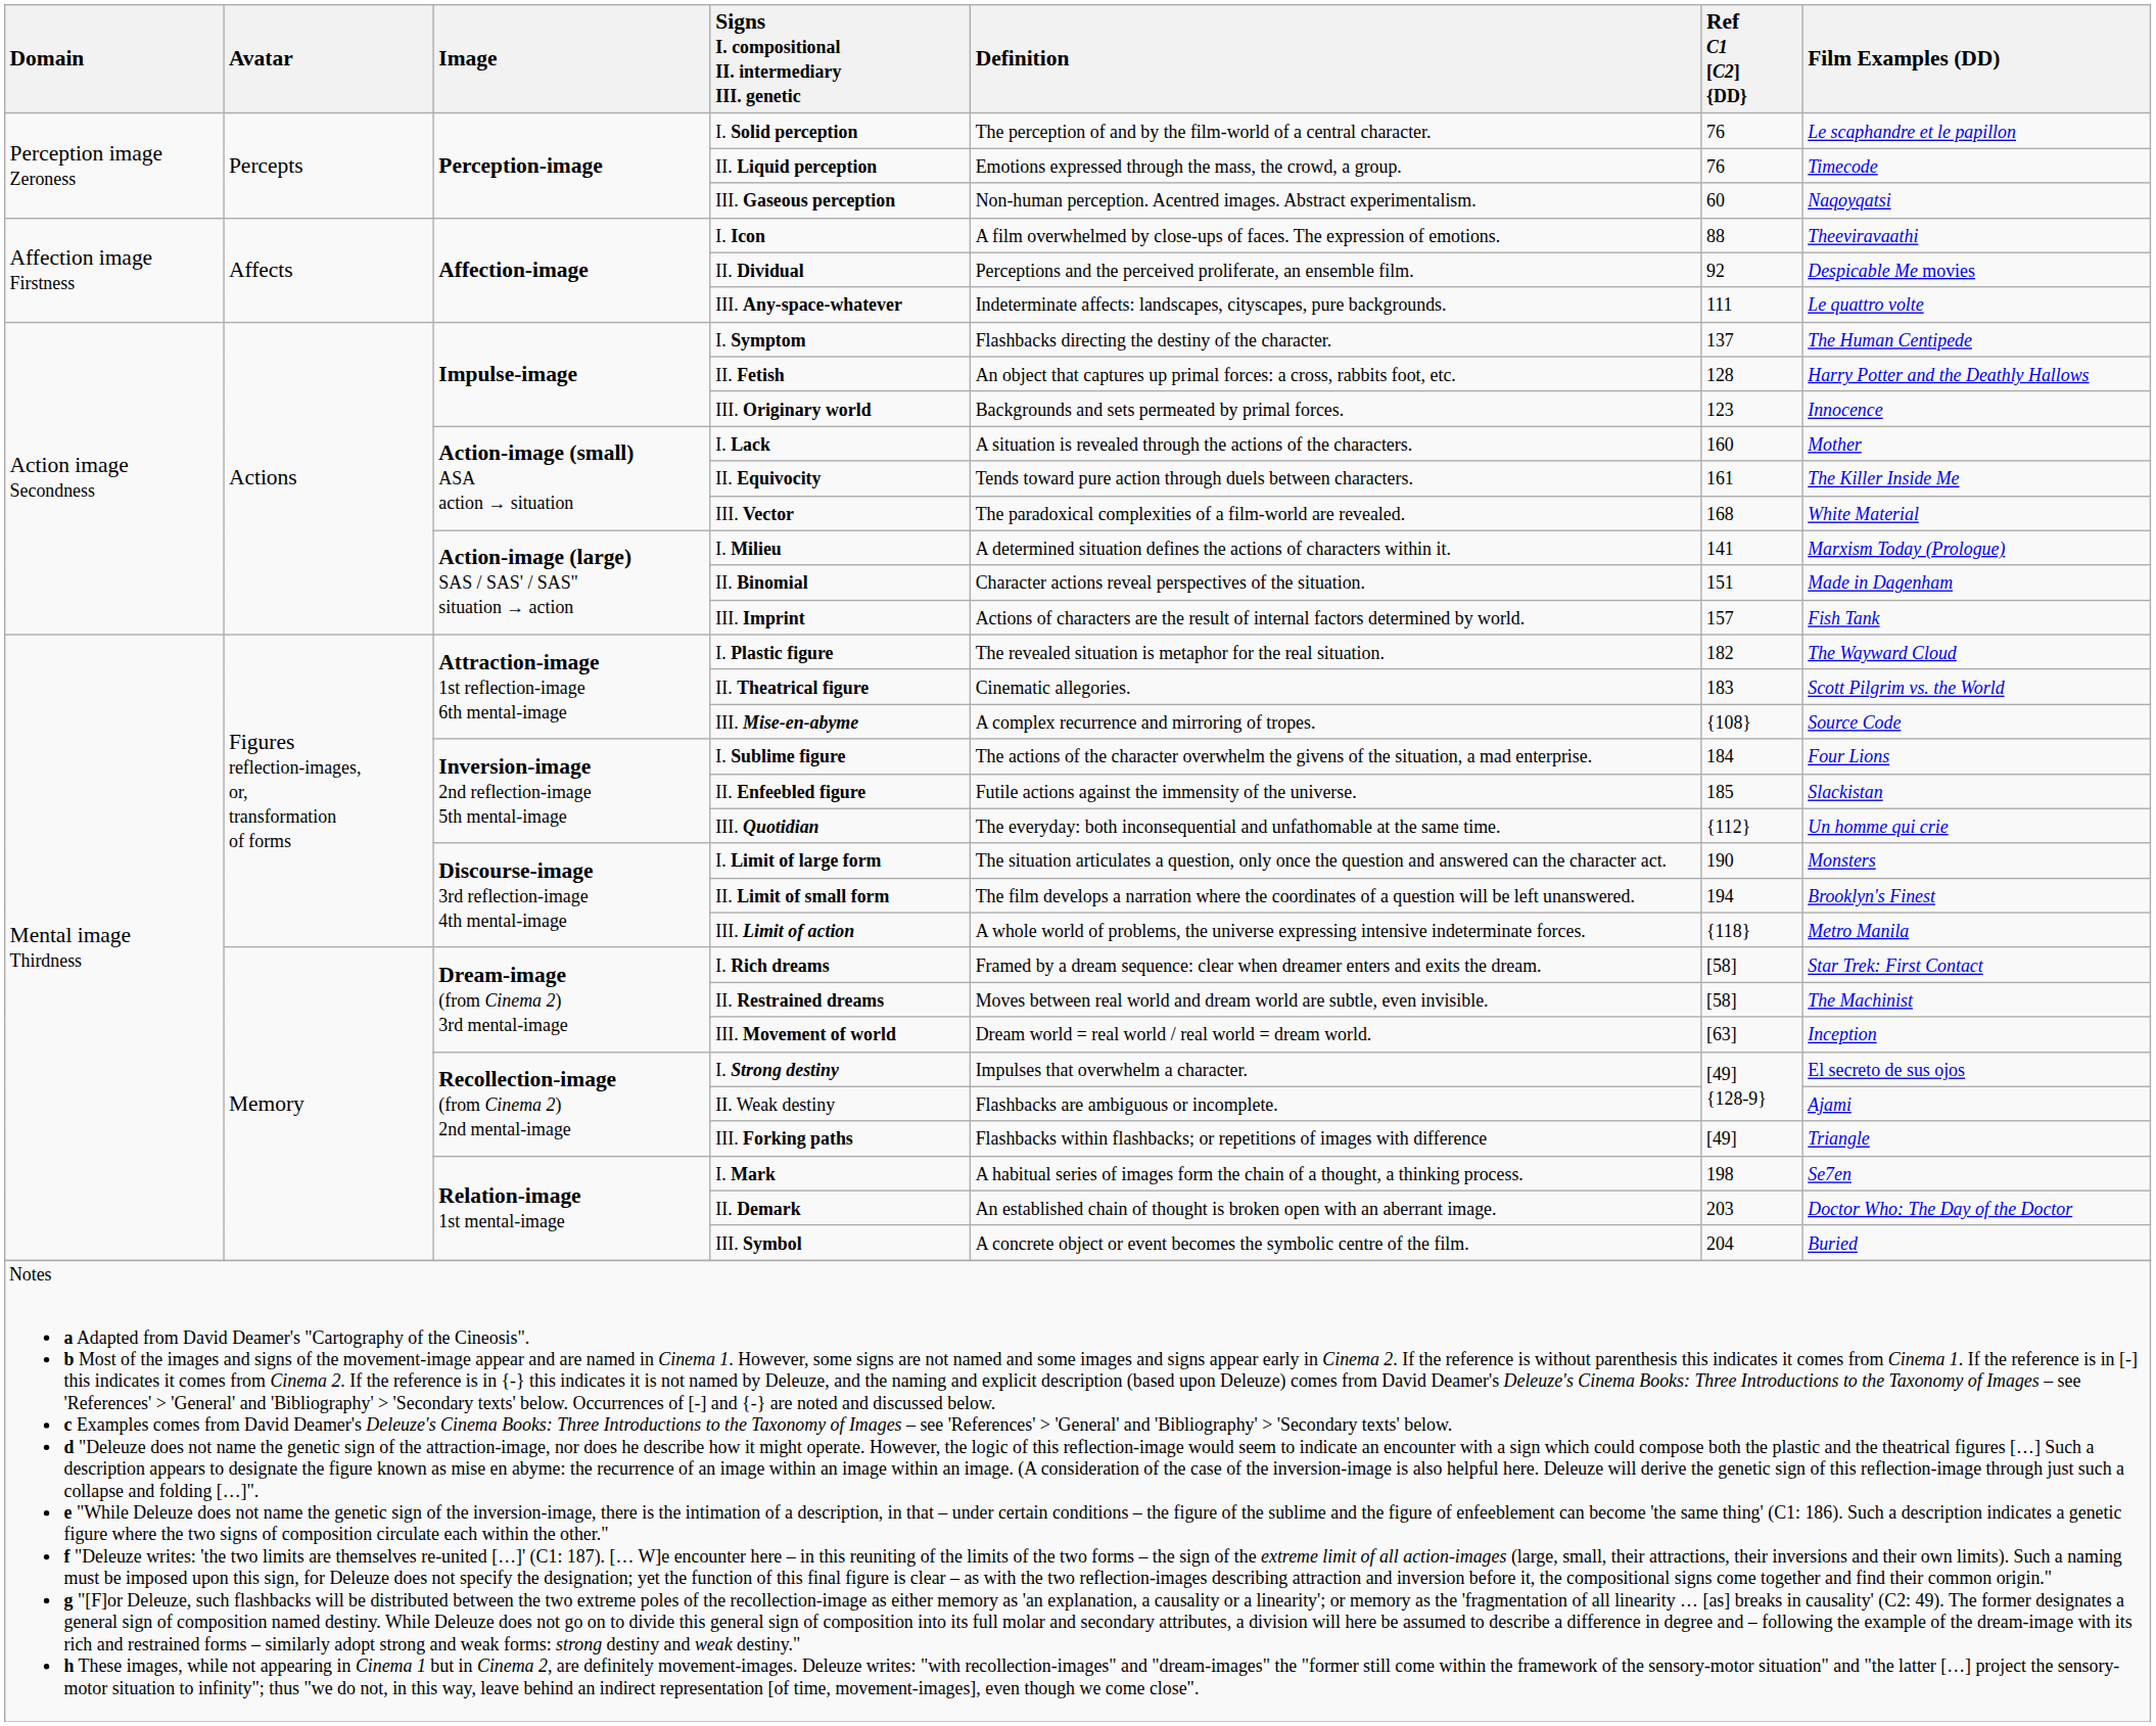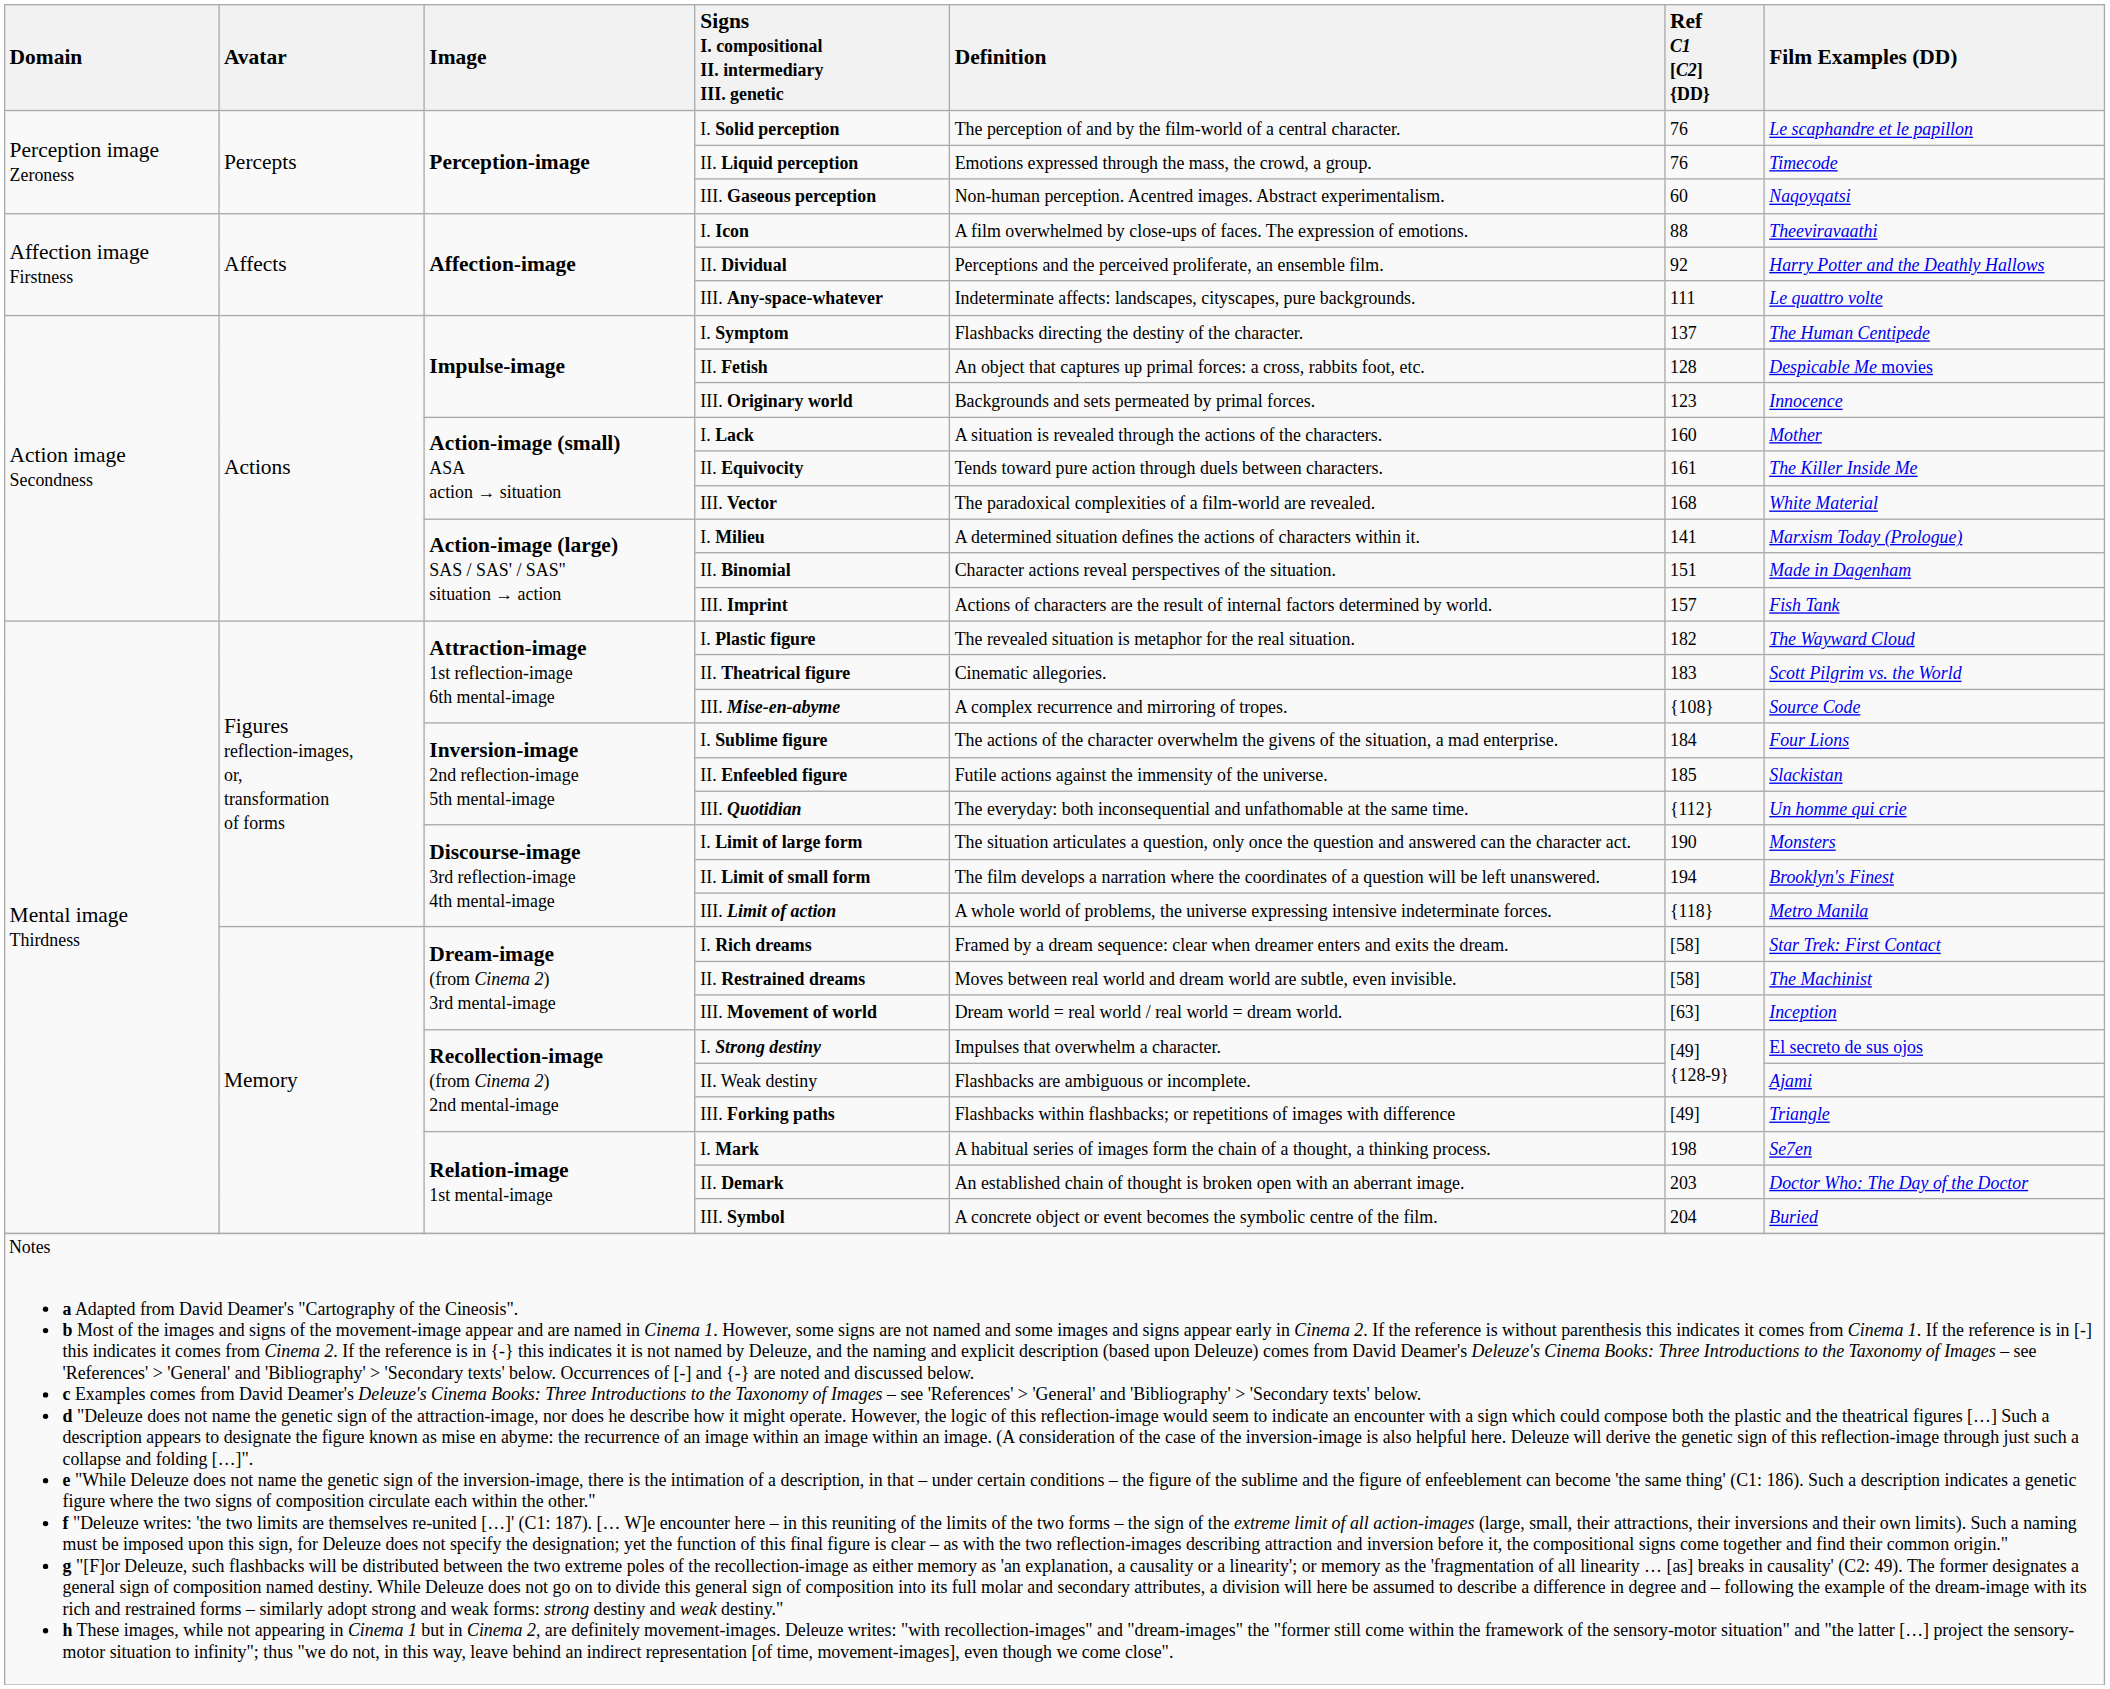II. Dividual | Film Examples (DD): Despicable Me movies -> Harry Potter and the Deathly Hallows
II. Fetish | Film Examples (DD): Harry Potter and the Deathly Hallows -> Despicable Me movies
